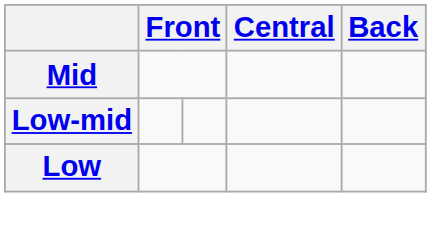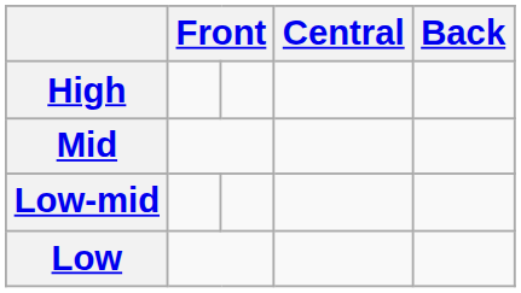+ row: High
